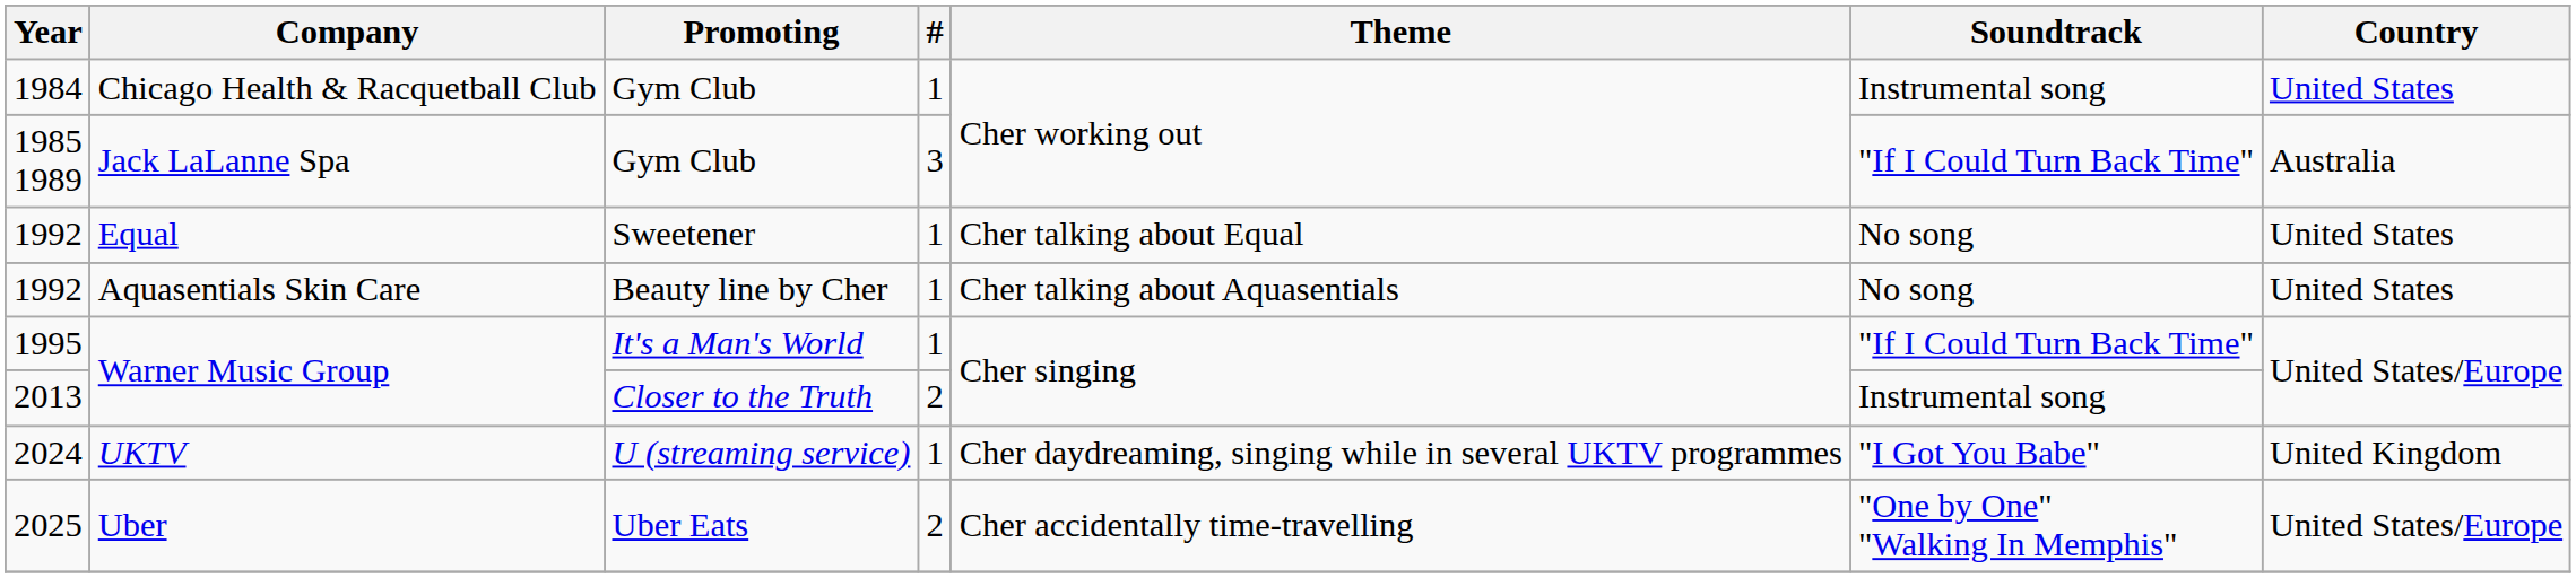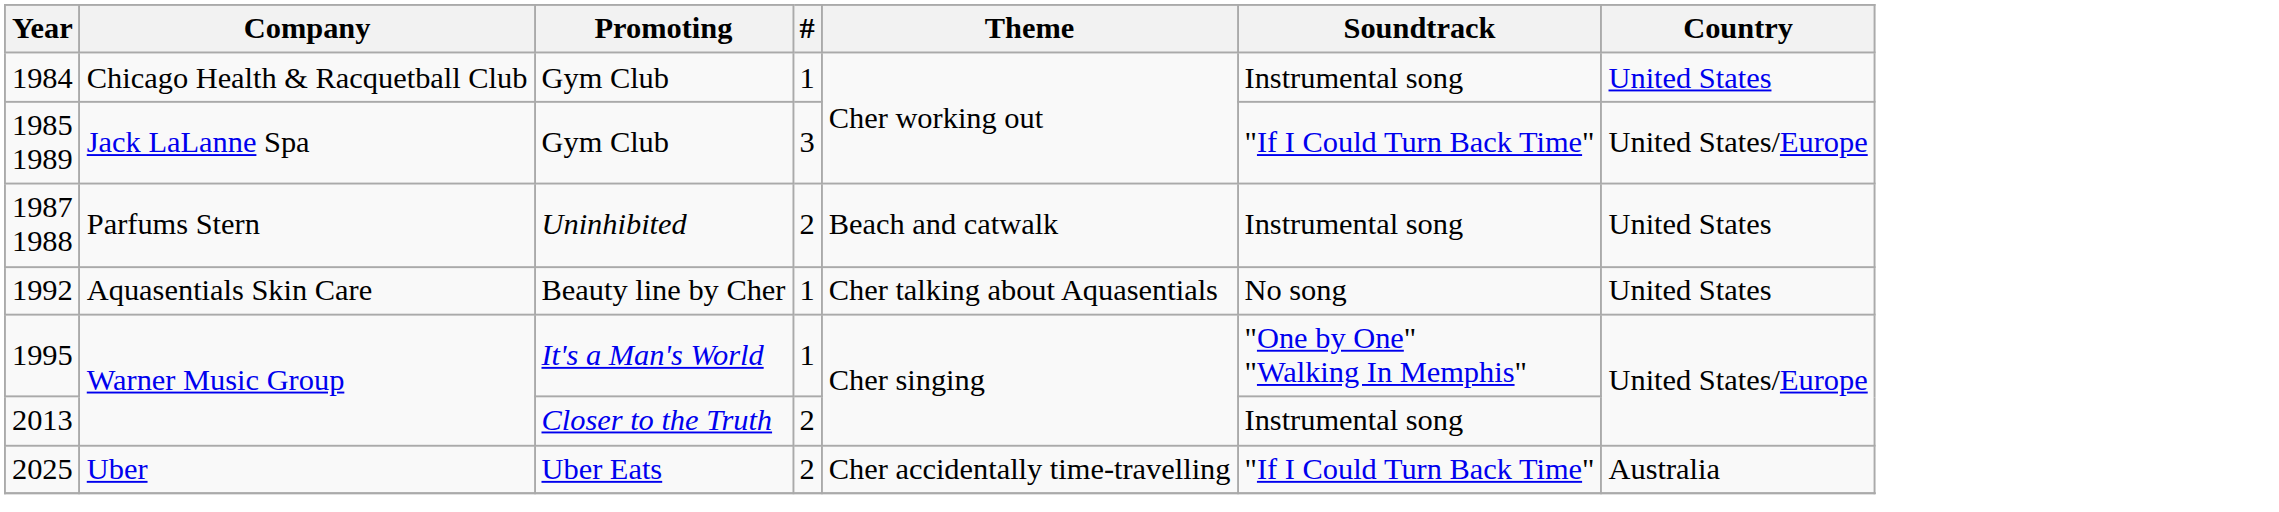1985 1989 | Country: Australia -> United States/Europe
+ row: 1987 1988 | Parfums Stern | Uninhibited | 2 | Beach and catwalk | Instrumental song | United States
- row: 1992 | Equal | Sweetener | 1 | Cher talking about Equal | No song | United States
1995 | Soundtrack: "If I Could Turn Back Time" -> "One by One" "Walking In Memphis"
- row: 2024 | UKTV | U (streaming service) | 1 | Cher daydreaming, singing while in several UKTV programmes | "I Got You Babe" | United Kingdom
2025 | Soundtrack: "One by One" "Walking In Memphis" -> "If I Could Turn Back Time"
2025 | Country: United States/Europe -> Australia
